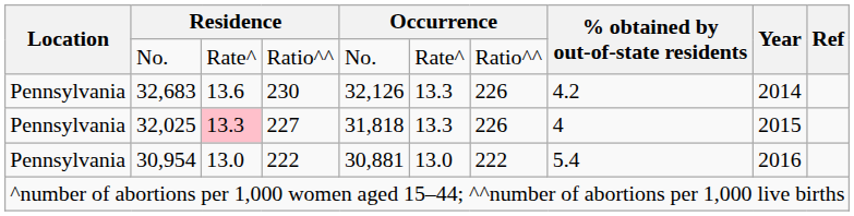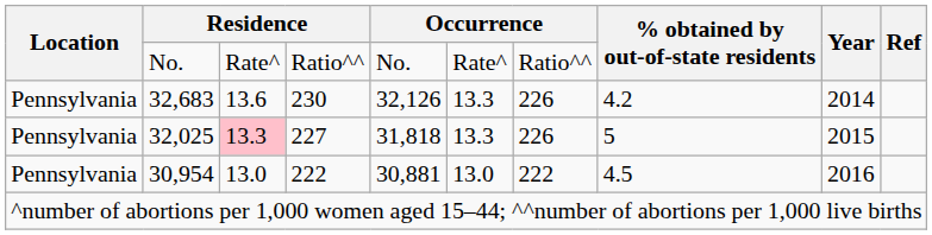32,025 | % obtained by out-of-state residents: 4 -> 5
30,954 | % obtained by out-of-state residents: 5.4 -> 4.5
